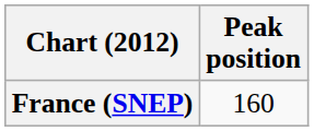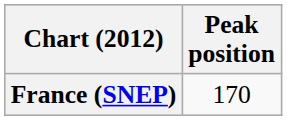France (SNEP) | Peak position: 160 -> 170
